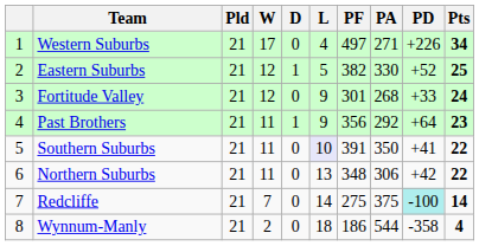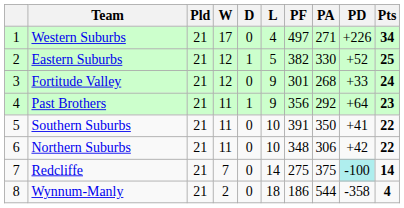Southern Suburbs | L: lavender background -> no background
Northern Suburbs | L: 13 -> 10
